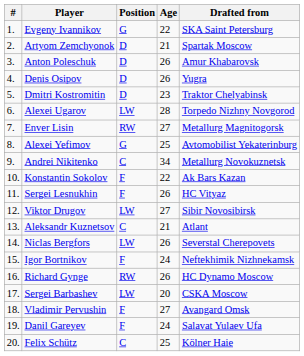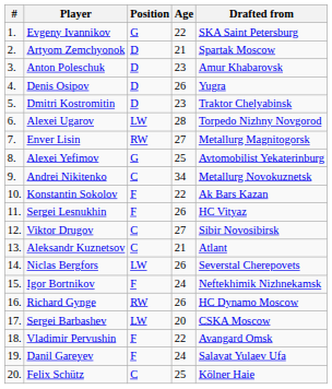Anton Poleschuk | Age: 26 -> 23
Viktor Drugov | Position: LW -> C
Vladimir Pervushin | Age: 27 -> 22
